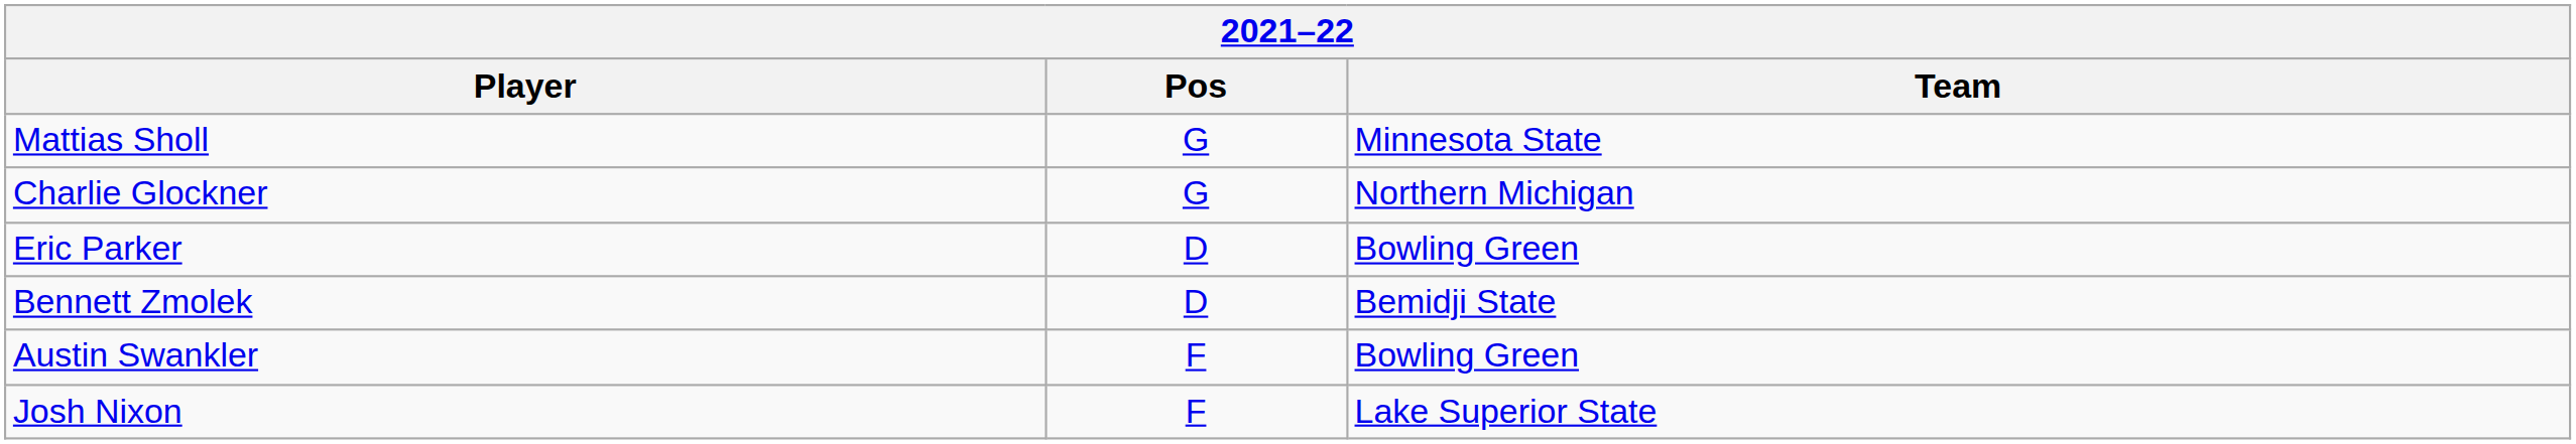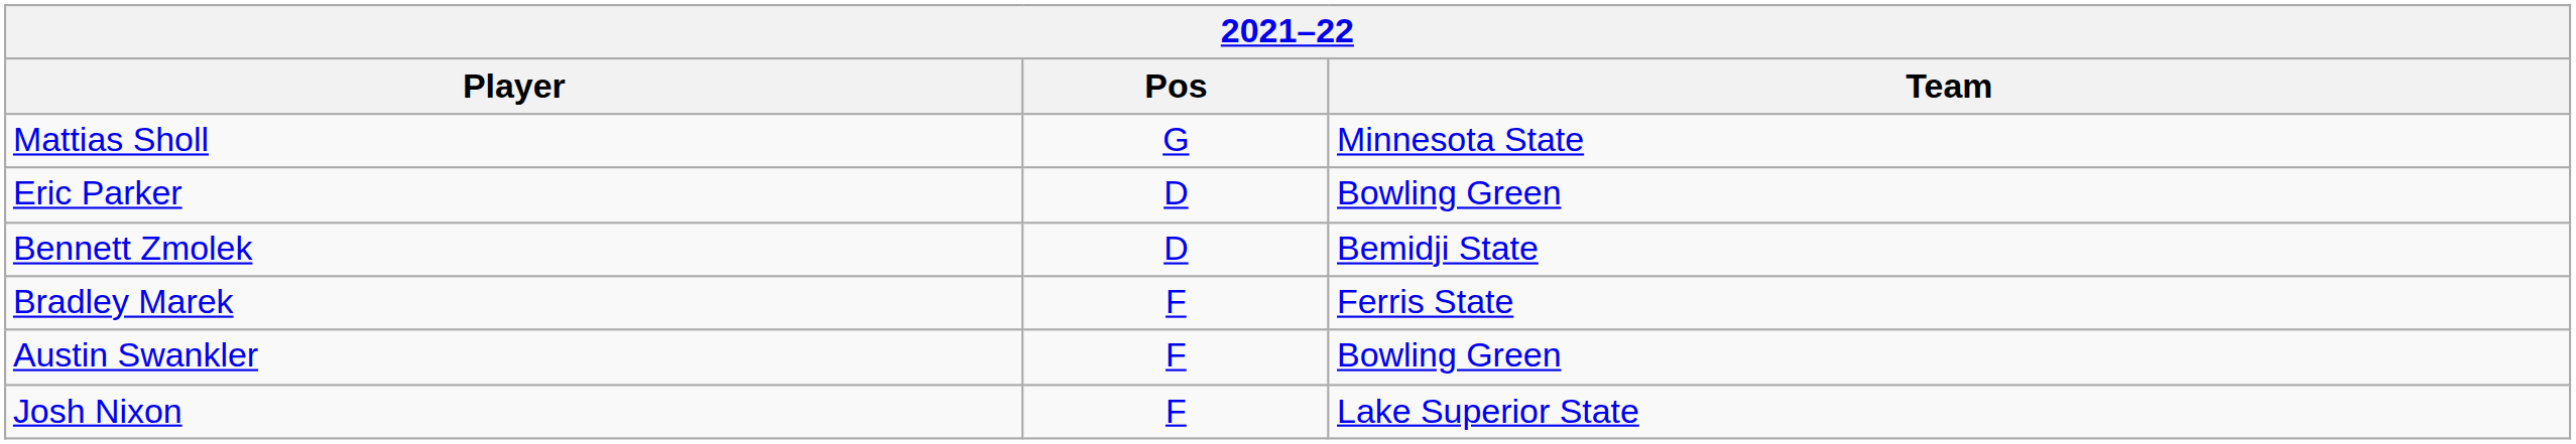- row: Charlie Glockner | G | Northern Michigan
+ row: Bradley Marek | F | Ferris State
